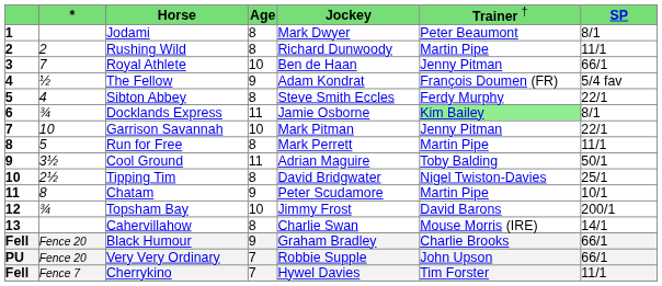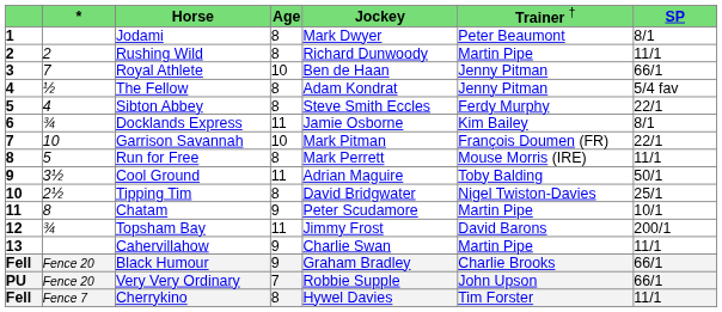The Fellow | column 4: 9 -> 8
The Fellow | column 6: François Doumen (FR) -> Jenny Pitman
Docklands Express | column 6: lightgreen background -> no background
Garrison Savannah | column 6: Jenny Pitman -> François Doumen (FR)
Run for Free | column 6: Martin Pipe -> Mouse Morris (IRE)
Topsham Bay | column 4: 10 -> 11
Cahervillahow | column 4: 8 -> 9
Cahervillahow | column 6: Mouse Morris (IRE) -> Martin Pipe
Cahervillahow | column 7: 14/1 -> 11/1
Cherrykino | column 4: 7 -> 8
